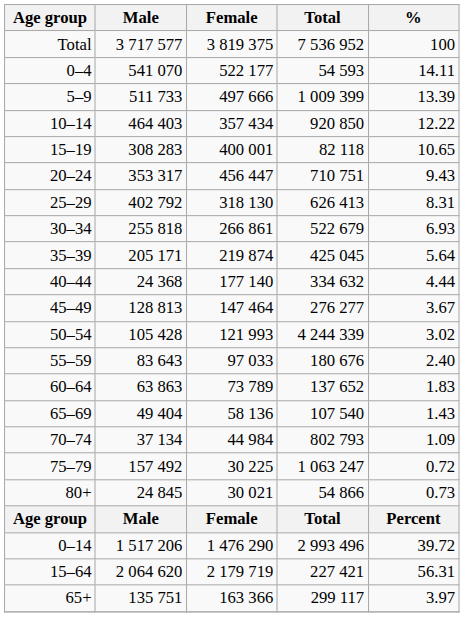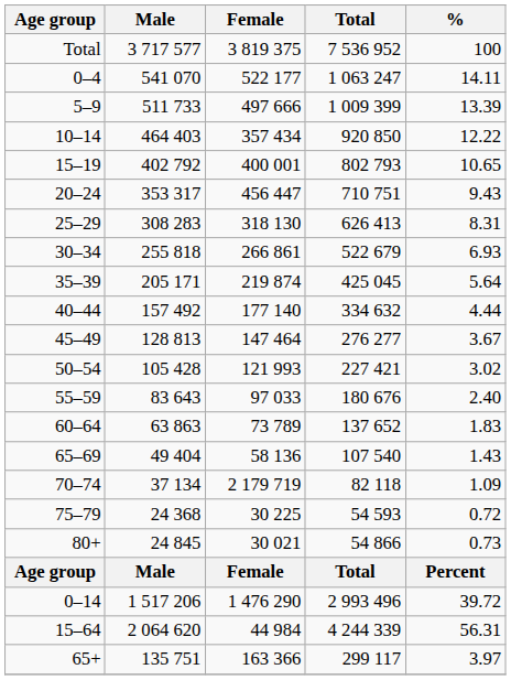0–4 | Total: 54 593 -> 1 063 247
15–19 | Male: 308 283 -> 402 792
15–19 | Total: 82 118 -> 802 793
25–29 | Male: 402 792 -> 308 283
40–44 | Male: 24 368 -> 157 492
50–54 | Total: 4 244 339 -> 227 421
70–74 | Female: 44 984 -> 2 179 719
70–74 | Total: 802 793 -> 82 118
75–79 | Male: 157 492 -> 24 368
75–79 | Total: 1 063 247 -> 54 593
15–64 | Female: 2 179 719 -> 44 984
15–64 | Total: 227 421 -> 4 244 339
